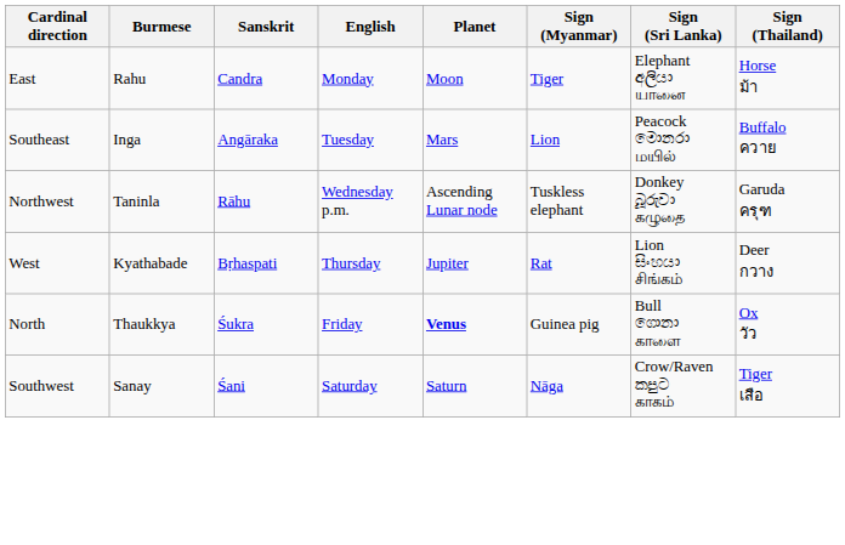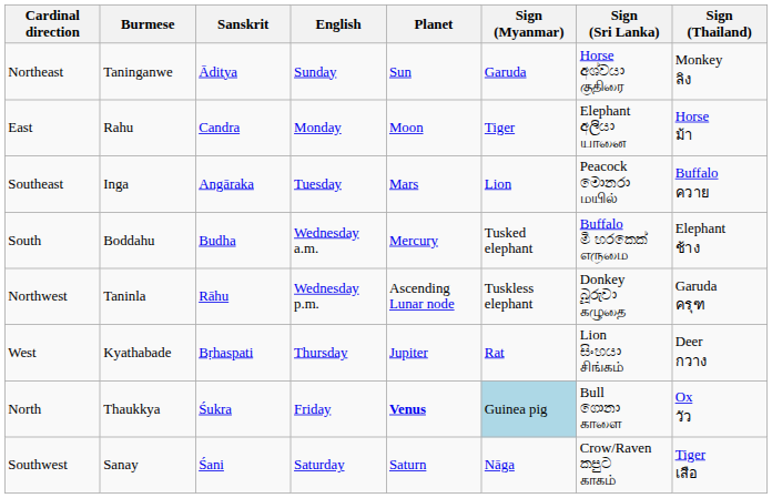+ row: Northeast | Taninganwe | Āditya | Sunday | Sun | Garuda | Horse අශ්වයා குதிரை | Monkey ลิง
+ row: South | Boddahu | Budha | Wednesday a.m. | Mercury | Tusked elephant | Buffalo මී හරකෙක් எருமை | Elephant ช้าง
North | Sign (Myanmar): no background -> lightblue background
